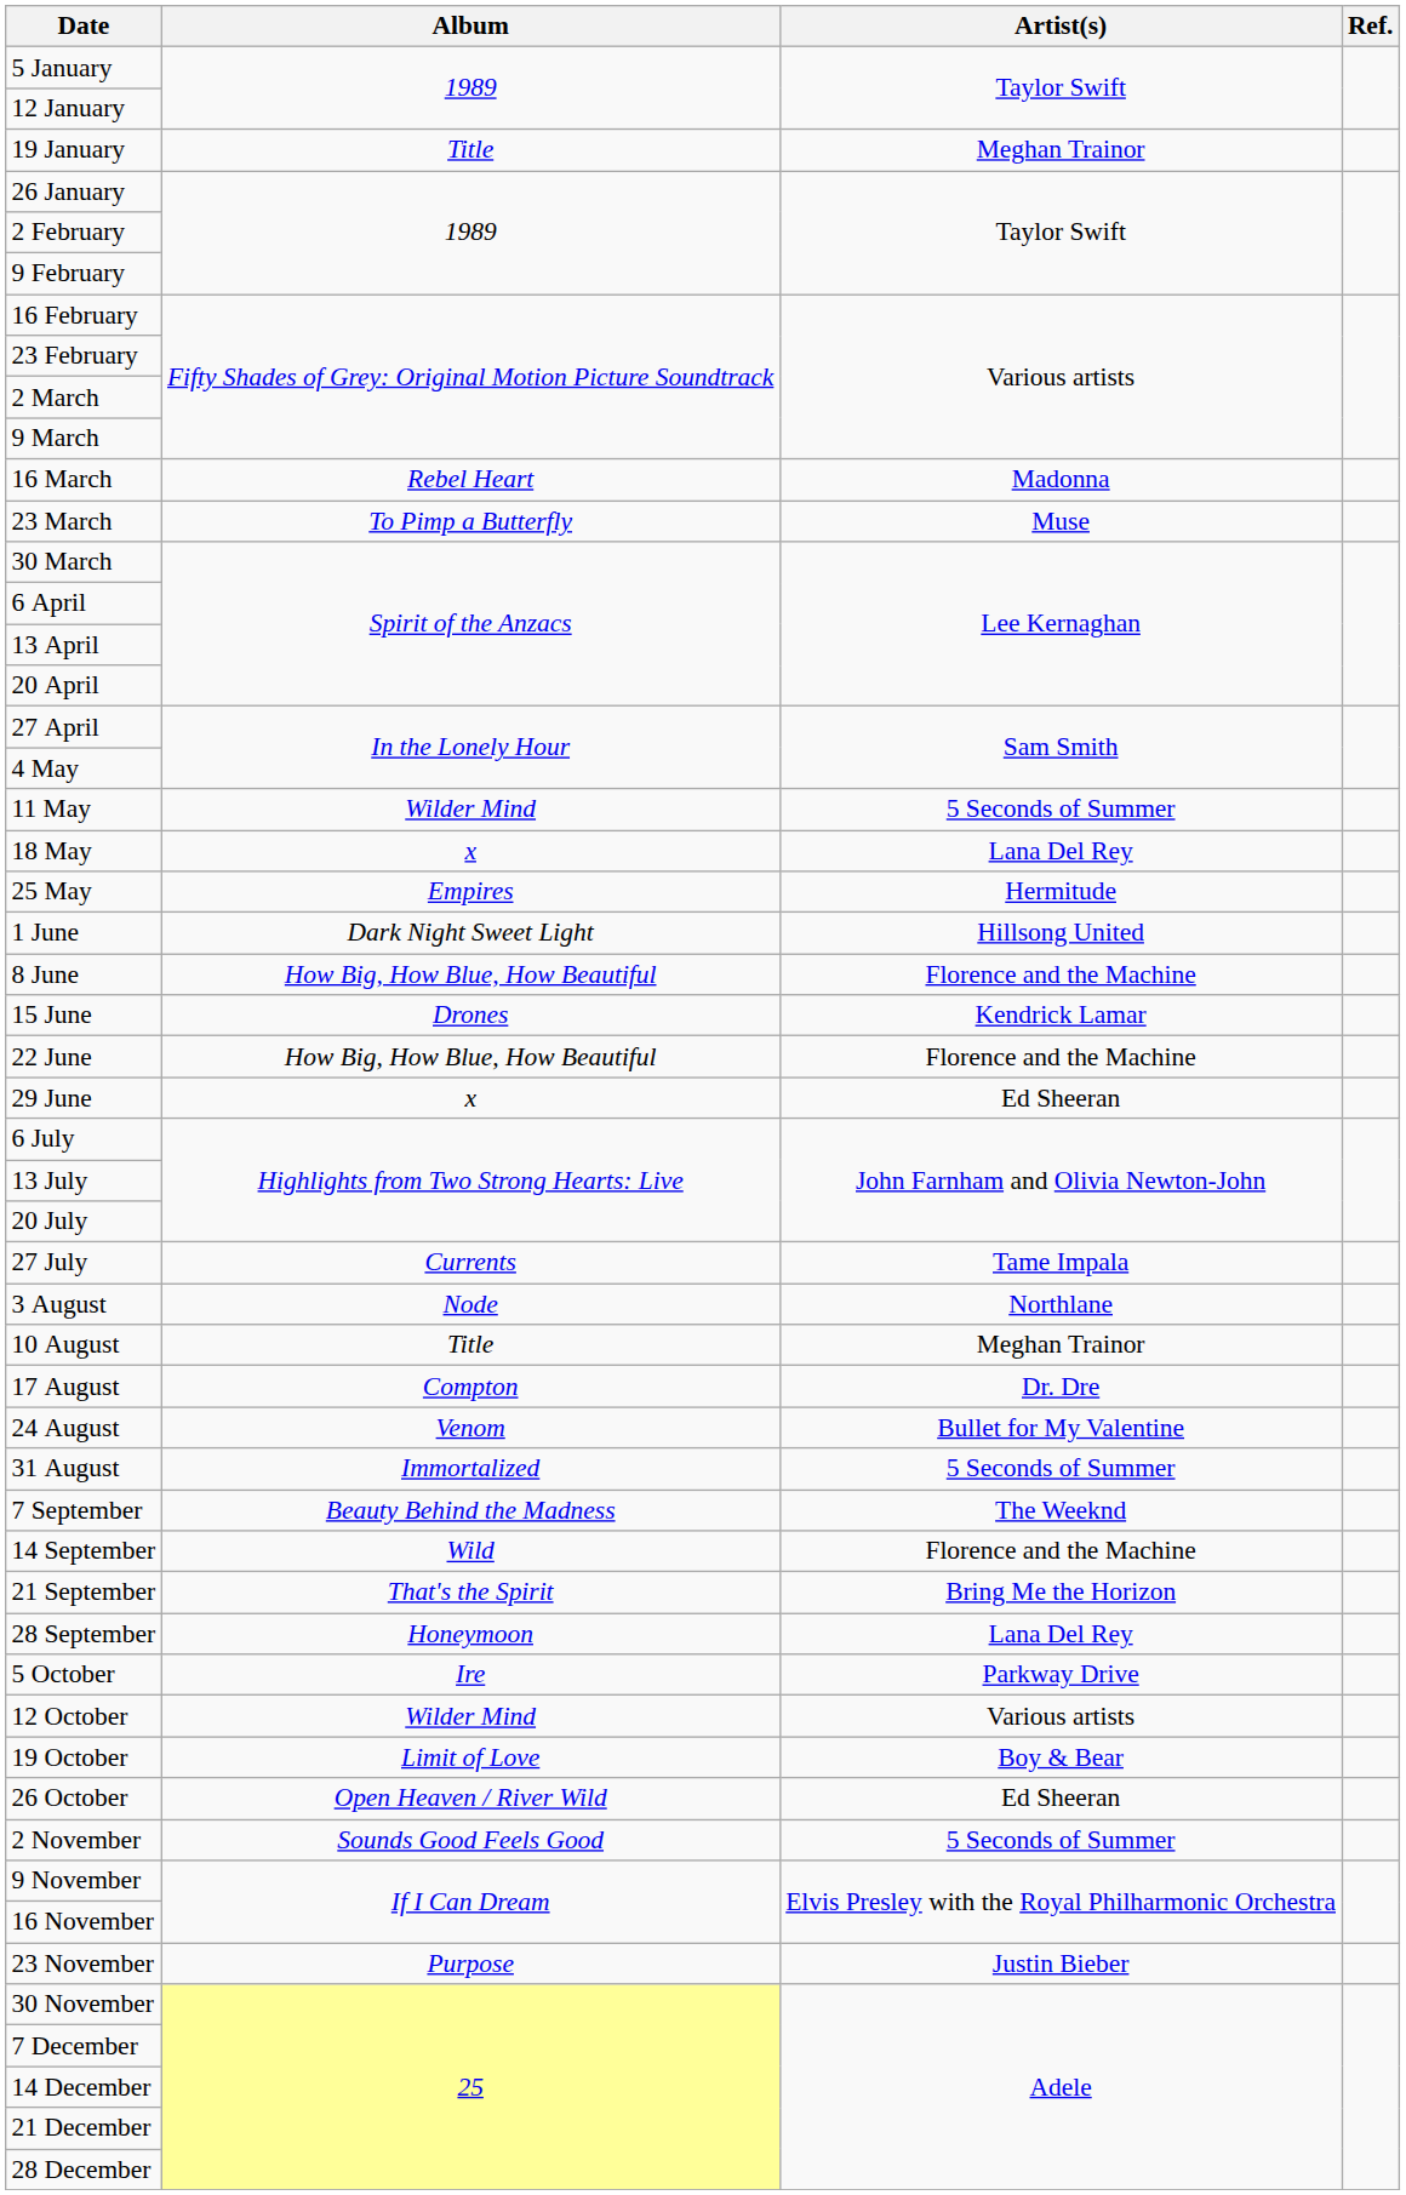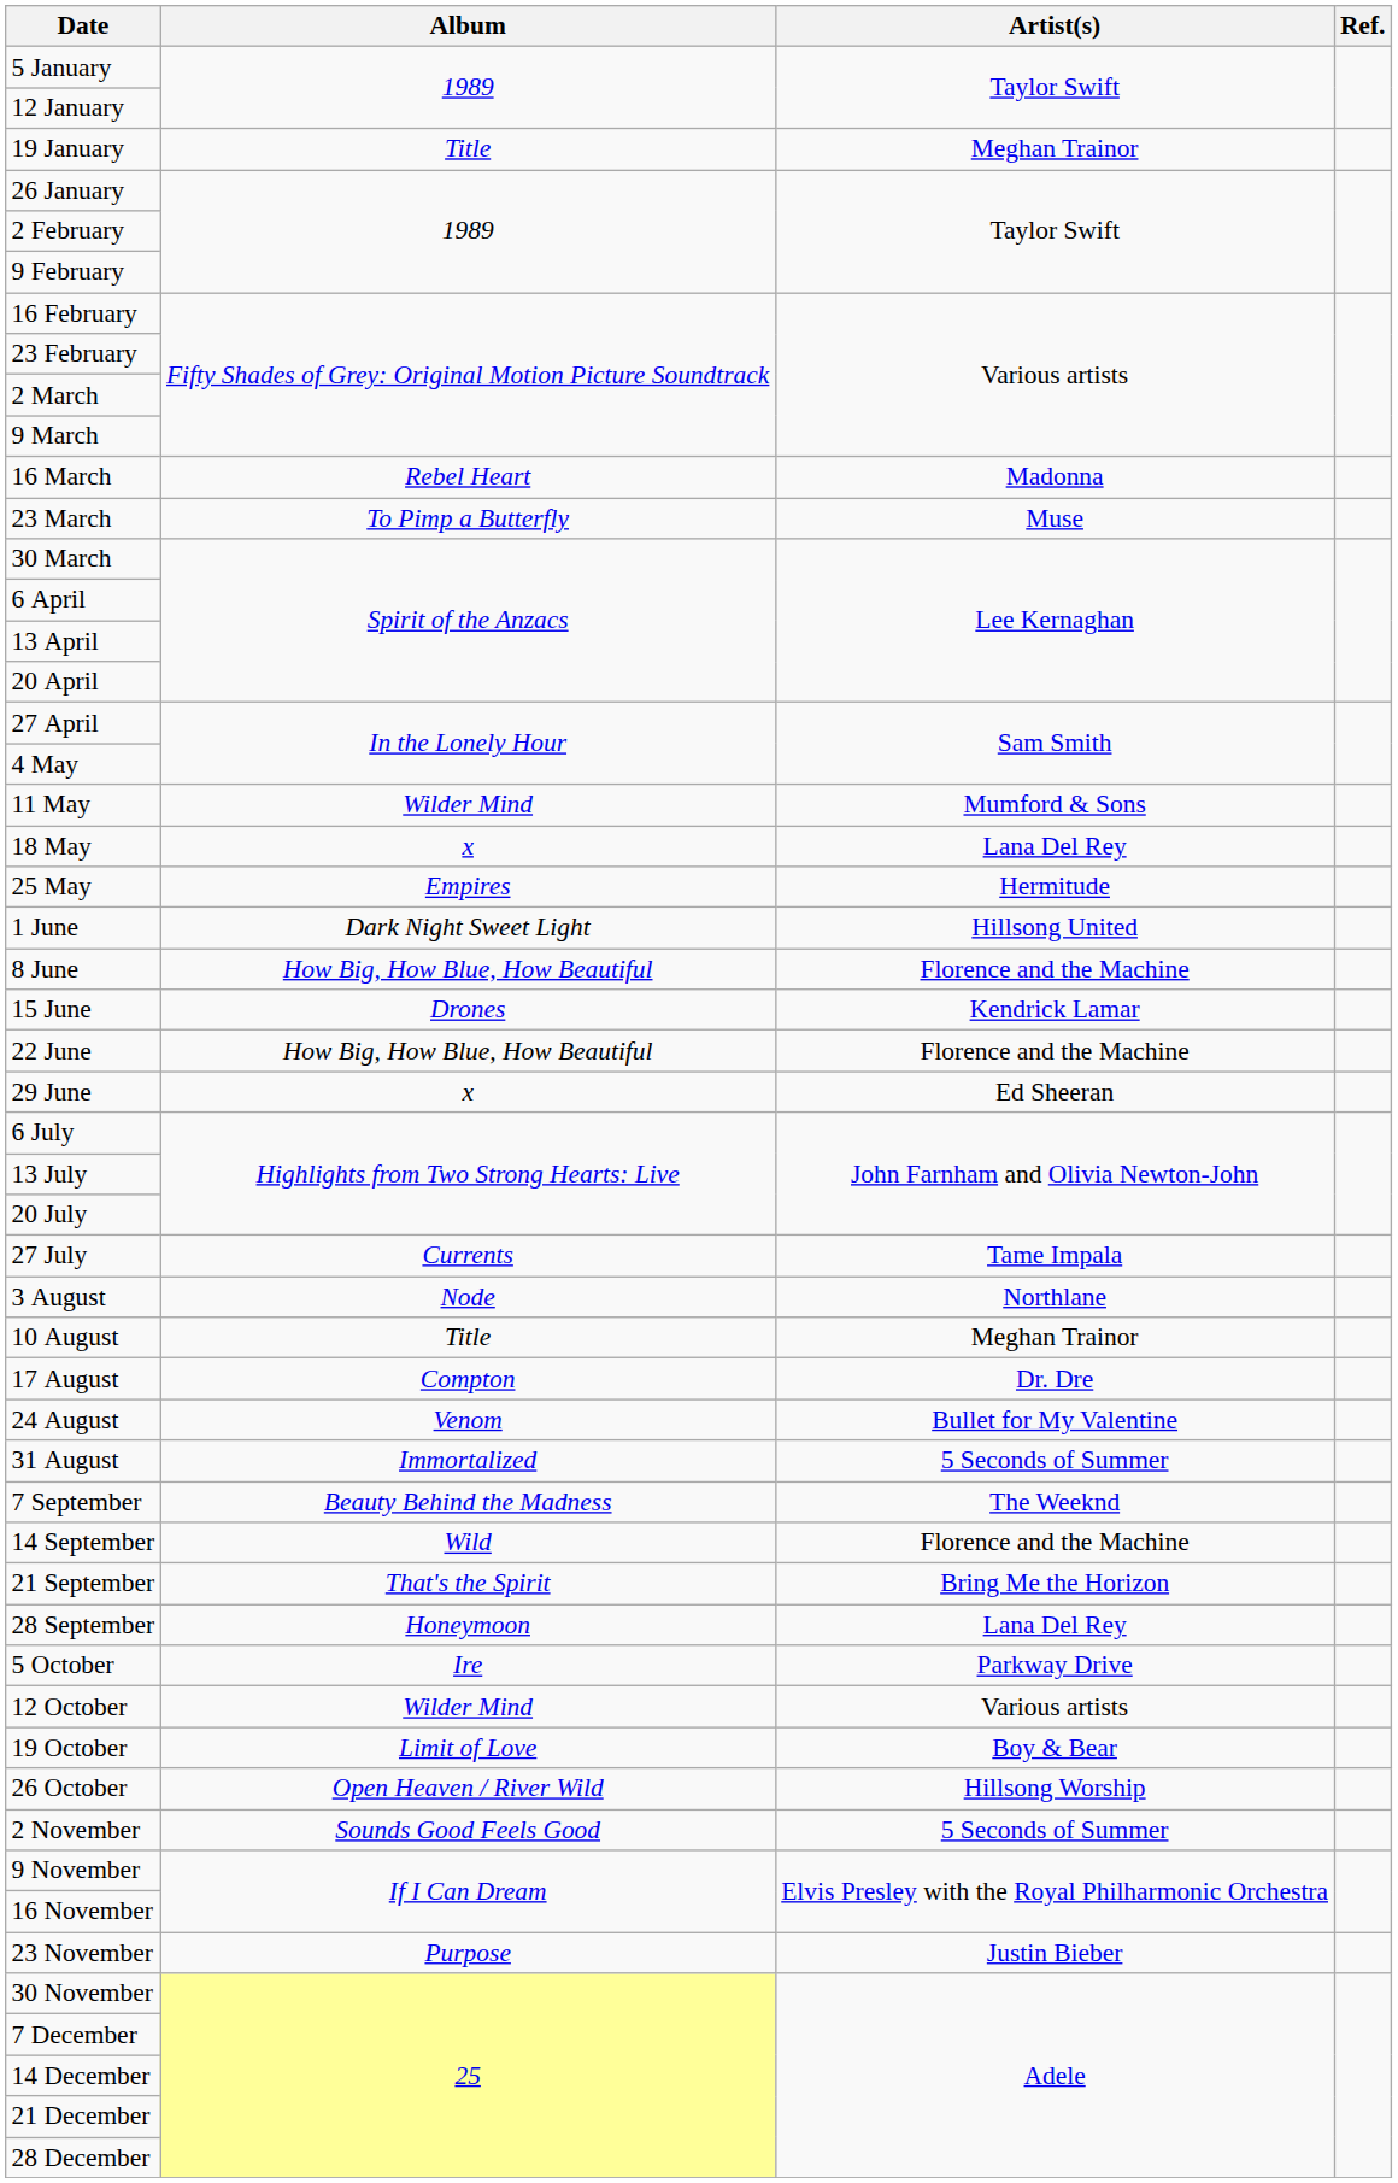11 May | Artist(s): 5 Seconds of Summer -> Mumford & Sons
26 October | Artist(s): Ed Sheeran -> Hillsong Worship
